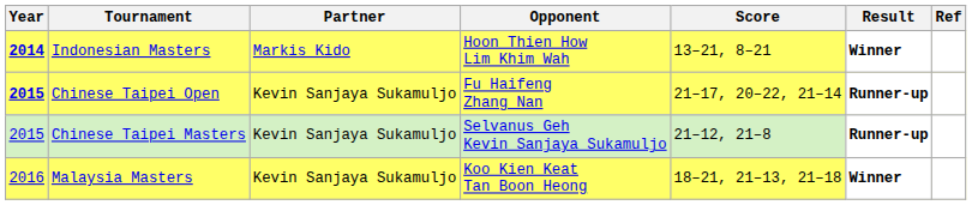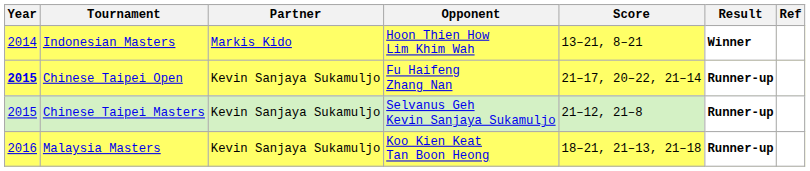Indonesian Masters | Year: bold -> normal
Malaysia Masters | Result: Winner -> Runner-up
